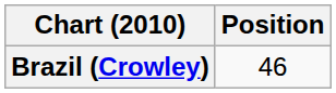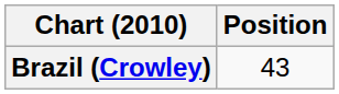Brazil (Crowley) | Position: 46 -> 43
